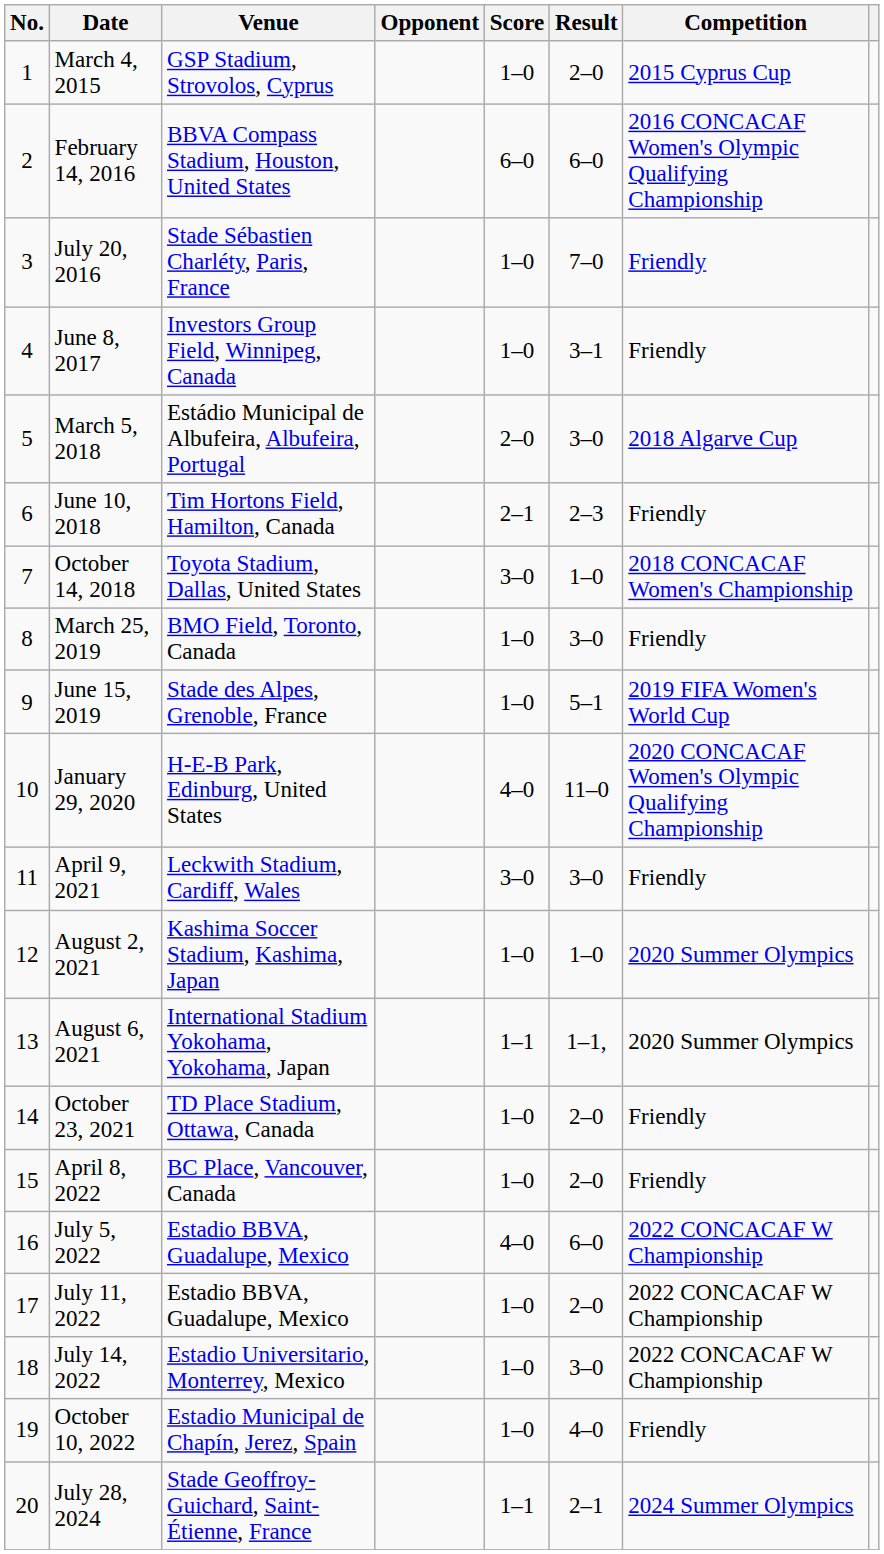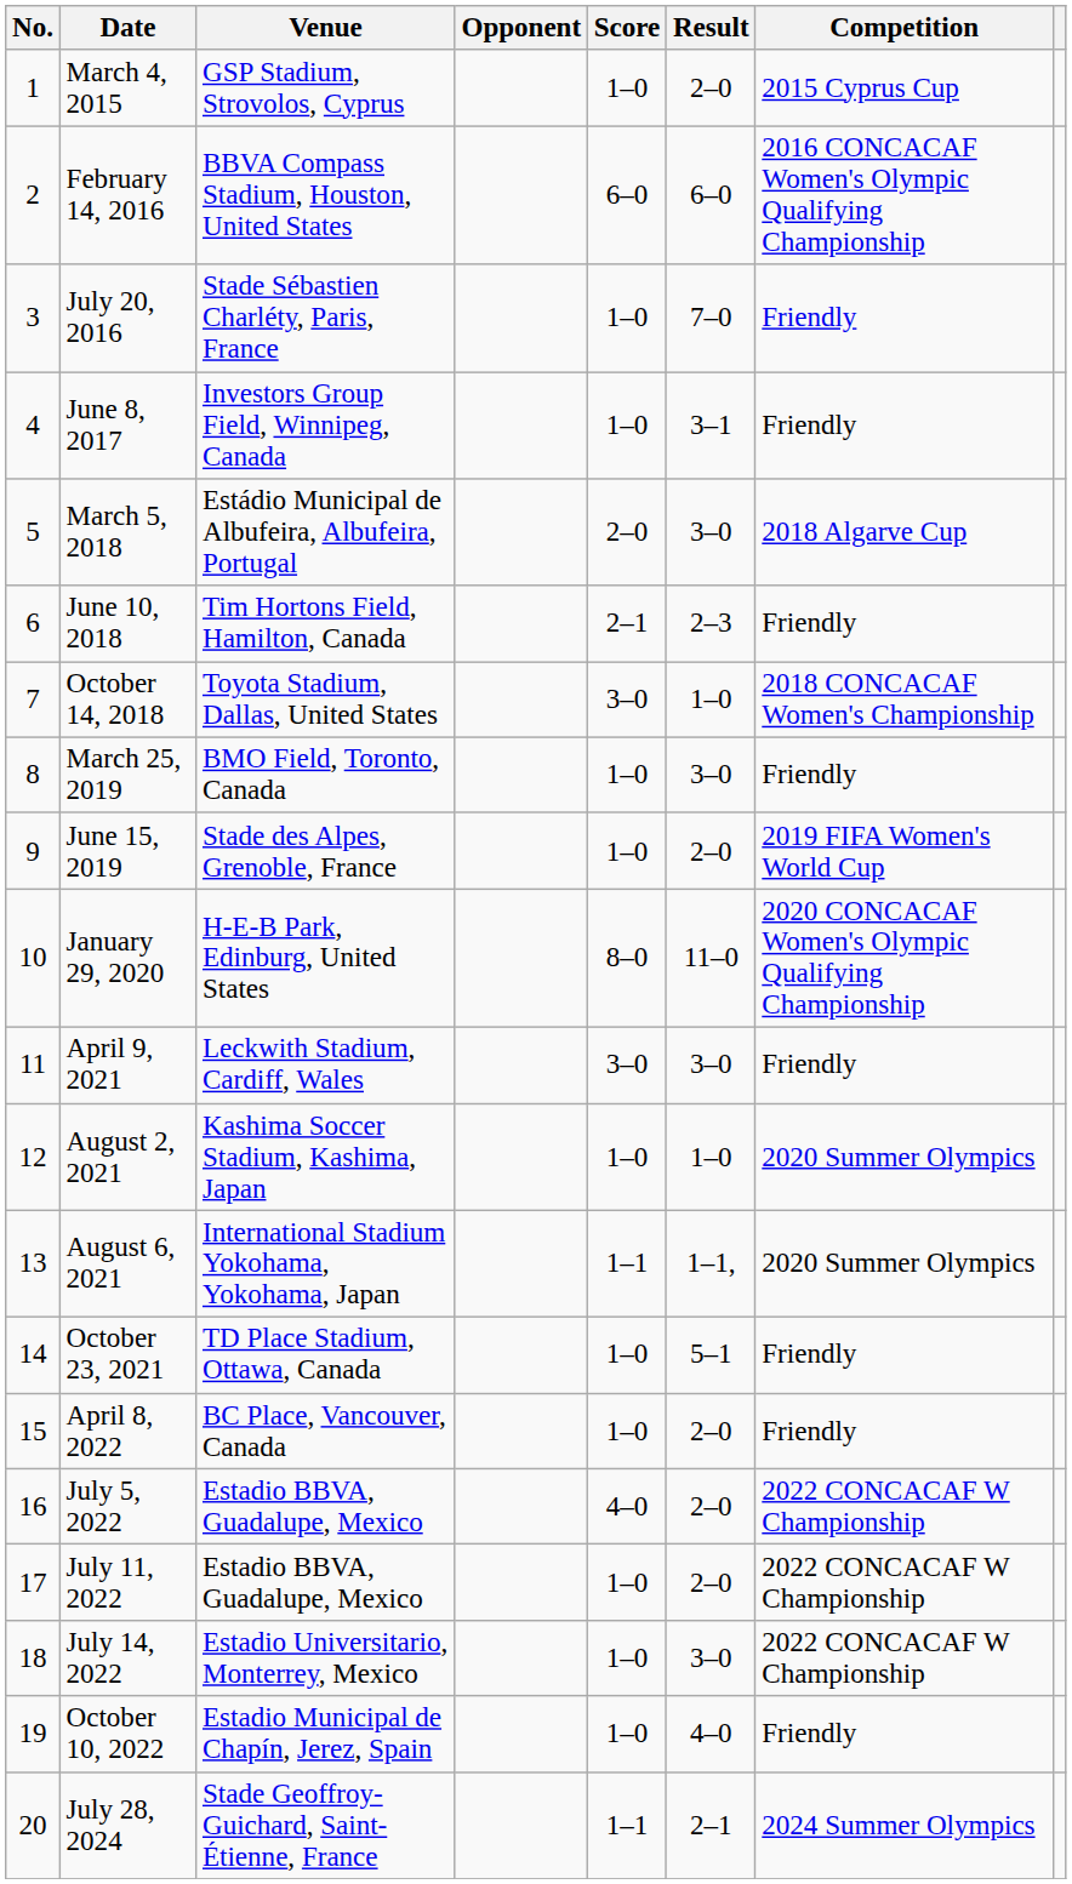June 15, 2019 | Result: 5–1 -> 2–0
January 29, 2020 | Score: 4–0 -> 8–0
October 23, 2021 | Result: 2–0 -> 5–1
July 5, 2022 | Result: 6–0 -> 2–0
